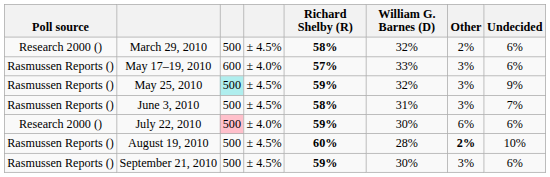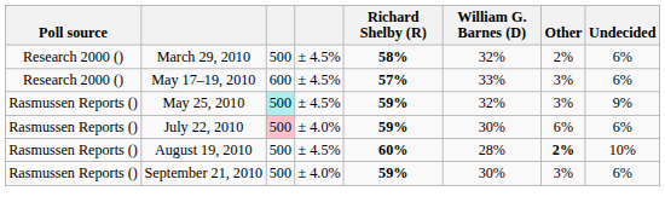May 17–19, 2010 | Poll source: Rasmussen Reports () -> Research 2000 ()
May 17–19, 2010 | column 4: ± 4.0% -> ± 4.5%
- row: Rasmussen Reports () | June 3, 2010 | 500 | ± 4.5% | 58% | 31% | 3% | 7%
July 22, 2010 | Poll source: Research 2000 () -> Rasmussen Reports ()
September 21, 2010 | column 4: ± 4.5% -> ± 4.0%
